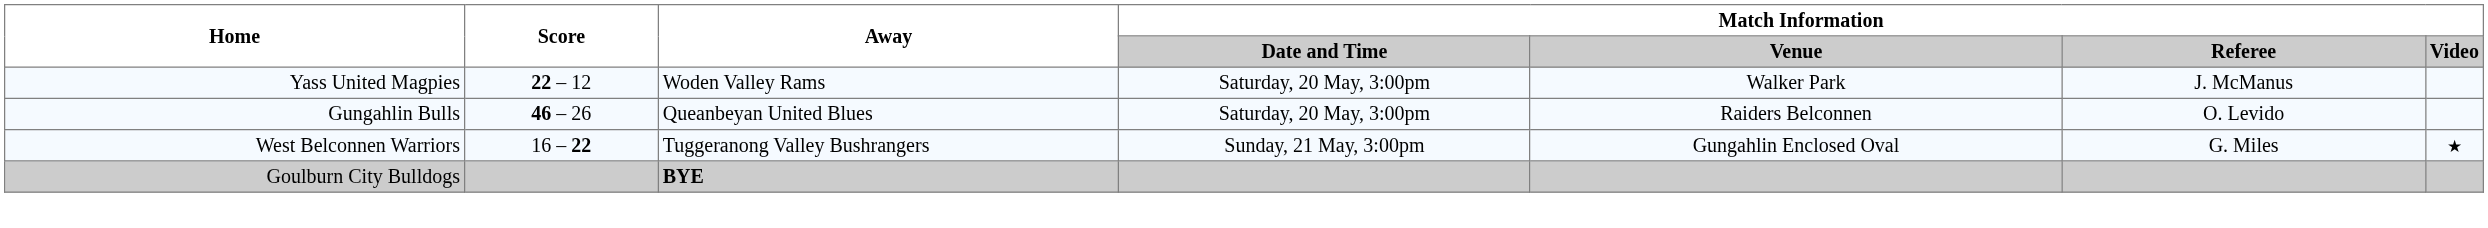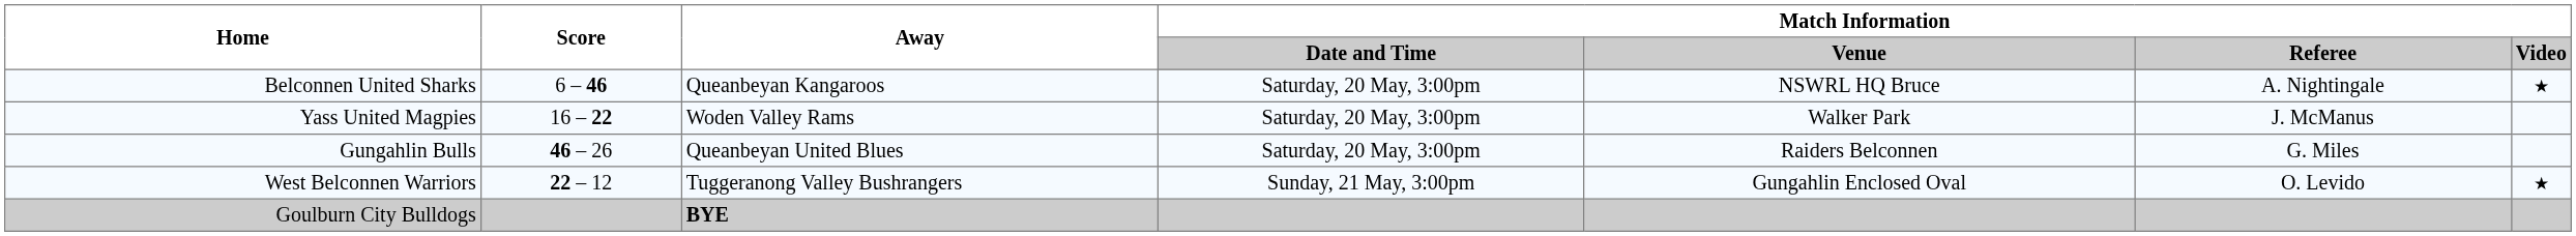+ row: Belconnen United Sharks | 6 – 46 | Queanbeyan Kangaroos | Saturday, 20 May, 3:00pm | NSWRL HQ Bruce | A. Nightingale | ★
Yass United Magpies | Score: 22 – 12 -> 16 – 22
Gungahlin Bulls | Match Information / Referee: O. Levido -> G. Miles
West Belconnen Warriors | Score: 16 – 22 -> 22 – 12
West Belconnen Warriors | Match Information / Referee: G. Miles -> O. Levido
